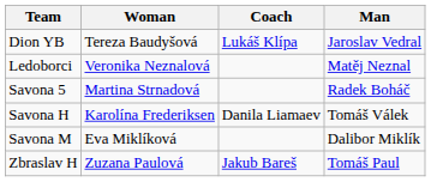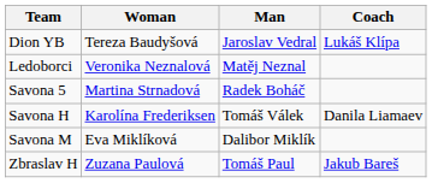columns swapped: Man <-> Coach
